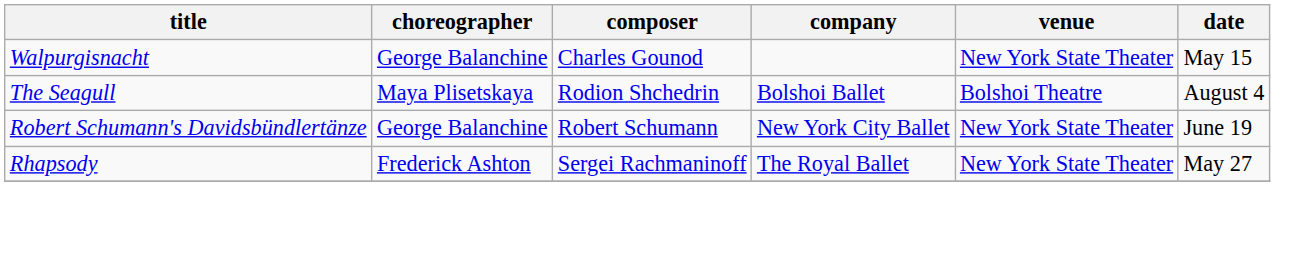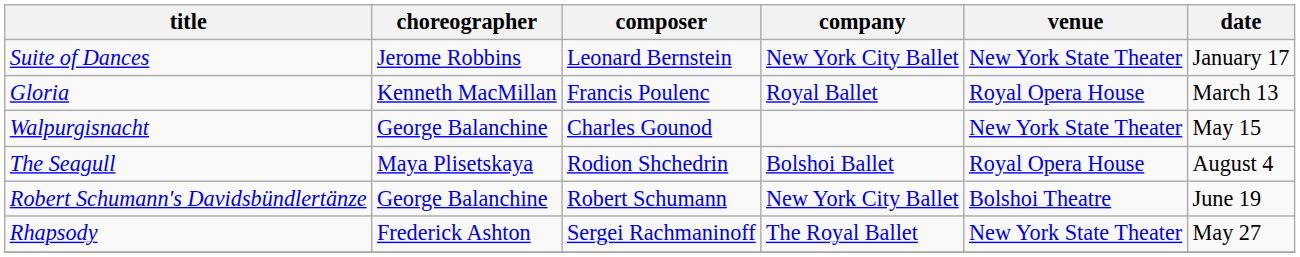+ row: Suite of Dances | Jerome Robbins | Leonard Bernstein | New York City Ballet | New York State Theater | January 17
+ row: Gloria | Kenneth MacMillan | Francis Poulenc | Royal Ballet | Royal Opera House | March 13
The Seagull | venue: Bolshoi Theatre -> Royal Opera House
Robert Schumann's Davidsbündlertänze | venue: New York State Theater -> Bolshoi Theatre
